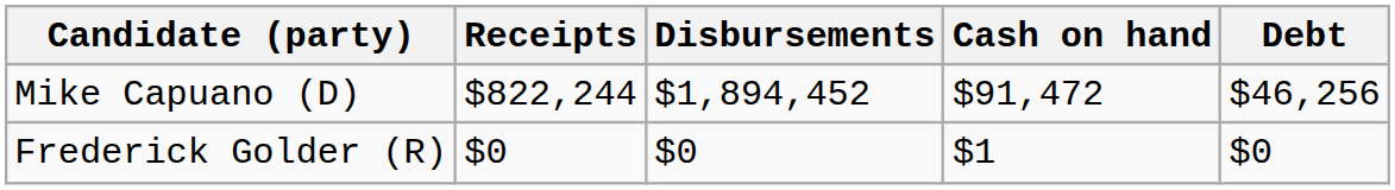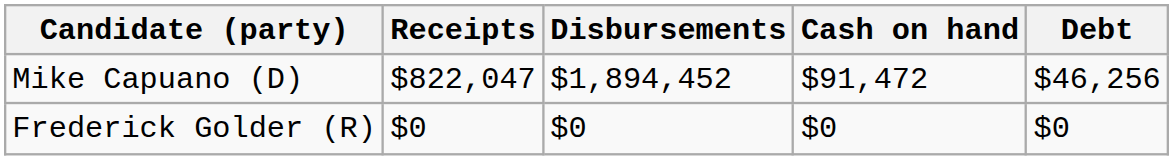Mike Capuano (D) | Receipts: $822,244 -> $822,047
Frederick Golder (R) | Cash on hand: $1 -> $0
